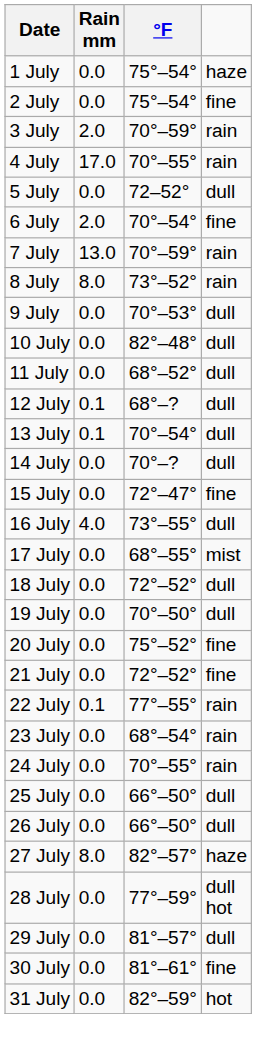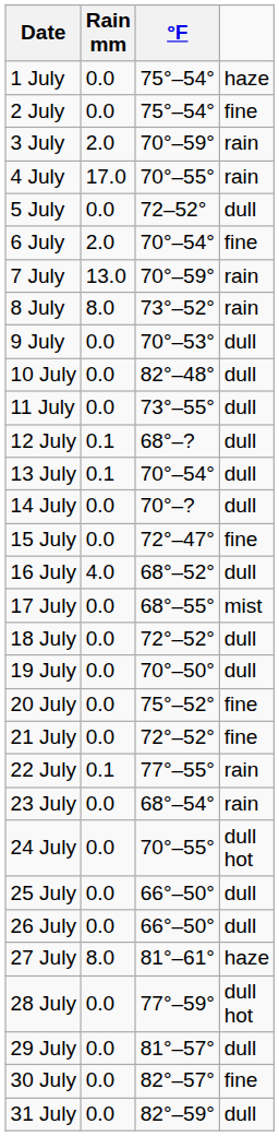11 July | °F: 68°–52° -> 73°–55°
16 July | °F: 73°–55° -> 68°–52°
24 July | column 4: rain -> dull hot
27 July | °F: 82°–57° -> 81°–61°
30 July | °F: 81°–61° -> 82°–57°
31 July | column 4: hot -> dull
